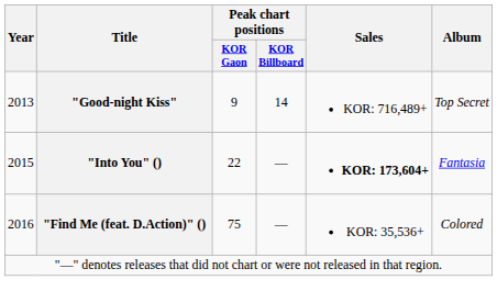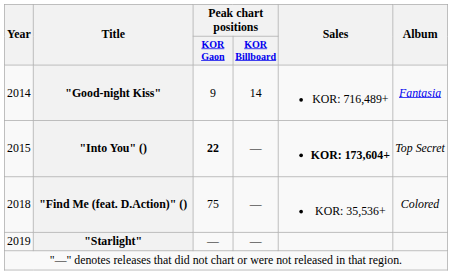"Good-night Kiss" | Year: 2013 -> 2014
"Good-night Kiss" | Album: Top Secret -> Fantasia
"Into You" () | Peak chart positions / KOR Gaon: normal -> bold
"Into You" () | Album: Fantasia -> Top Secret
"Find Me (feat. D.Action)" () | Year: 2016 -> 2018
+ row: 2019 | "Starlight" | — | —
